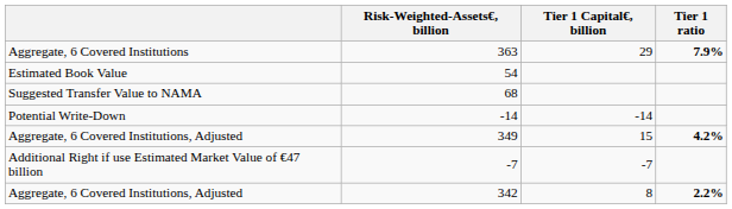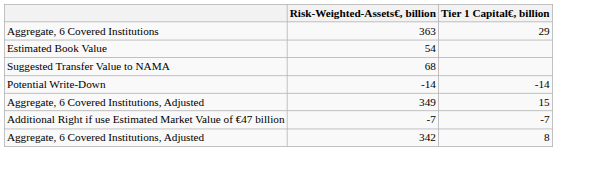- column: Tier 1 ratio | 7.9% | 4.2% | 2.2%
